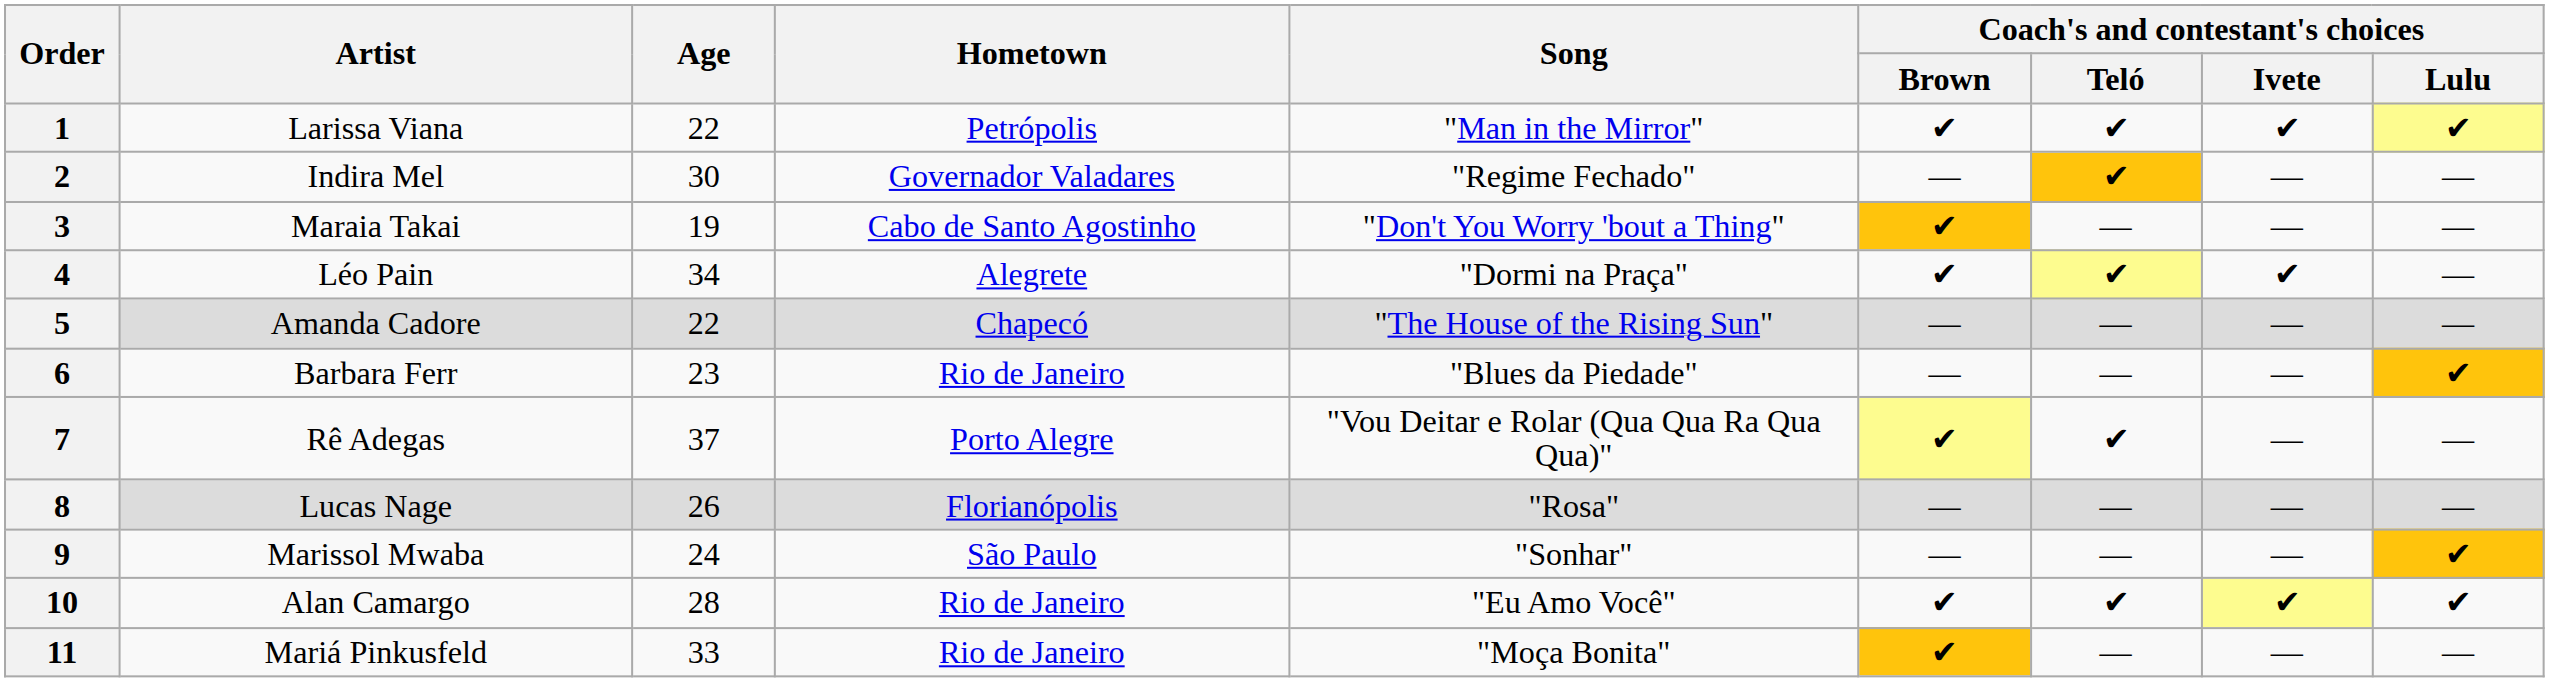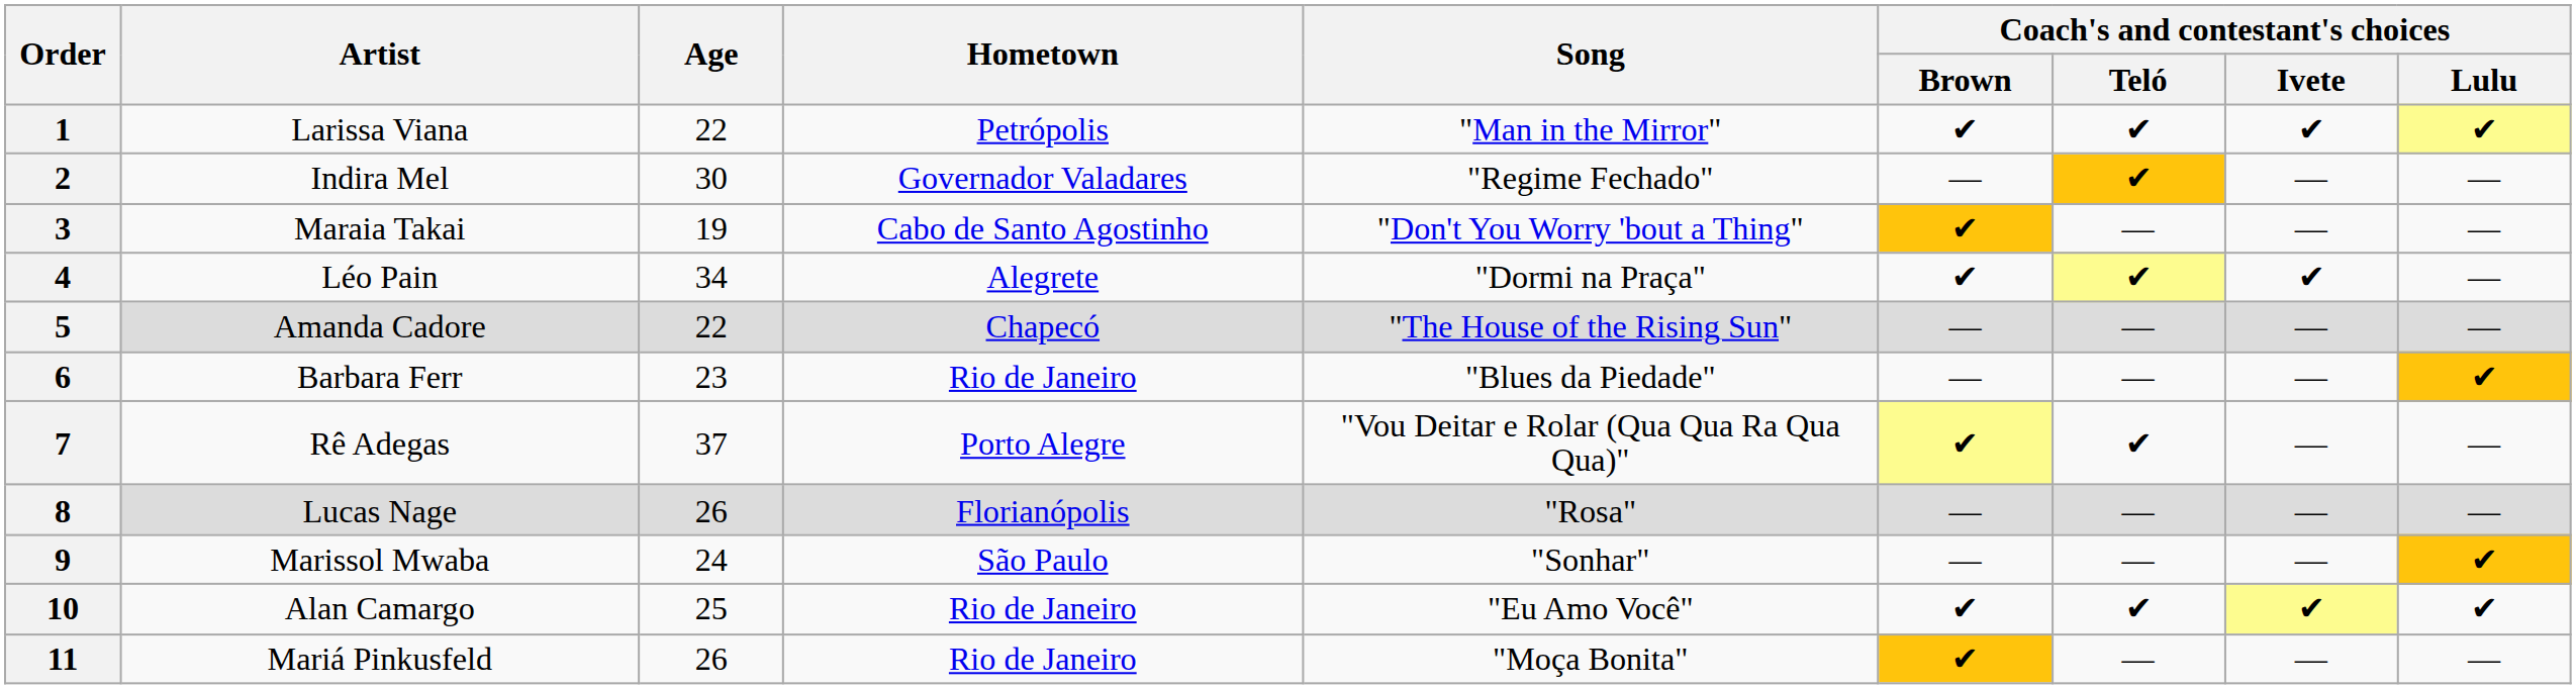10 | Age: 28 -> 25
11 | Age: 33 -> 26
